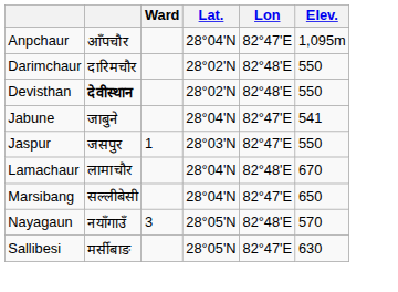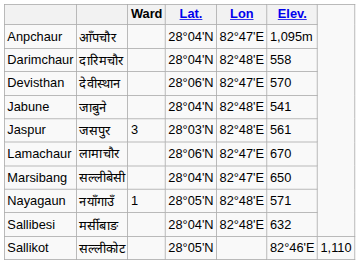Darimchaur | Lat.: 28°02'N -> 28°04'N
Darimchaur | Elev.: 550 -> 558
Devisthan | column 2: bold -> normal
Devisthan | Lat.: 28°02'N -> 28°06'N
Devisthan | Lon: 82°48'E -> 82°47'E
Devisthan | Elev.: 550 -> 570
Jabune | Lon: 82°47'E -> 82°48'E
Jaspur | Ward: 1 -> 3
Jaspur | Lon: 82°47'E -> 82°48'E
Jaspur | Elev.: 550 -> 561
Lamachaur | Lat.: 28°04'N -> 28°06'N
Lamachaur | Lon: 82°48'E -> 82°47'E
Nayagaun | Ward: 3 -> 1
Nayagaun | Elev.: 570 -> 571
Sallibesi | Lat.: 28°05'N -> 28°04'N
Sallibesi | Lon: 82°47'E -> 82°48'E
Sallibesi | Elev.: 630 -> 632
+ row: Sallikot | सल्लीकोट | 28°05'N | 82°46'E | 1,110
